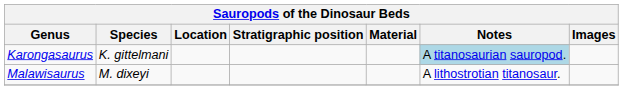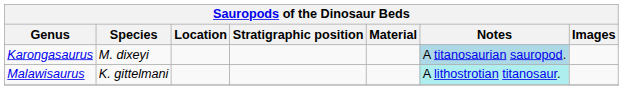Karongasaurus | Species: K. gittelmani -> M. dixeyi
Malawisaurus | Species: M. dixeyi -> K. gittelmani
Malawisaurus | Notes: no background -> paleturquoise background
